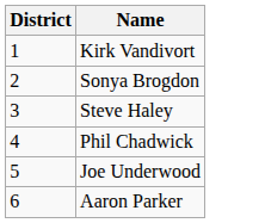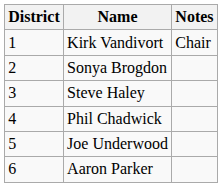+ column: Notes | Chair
